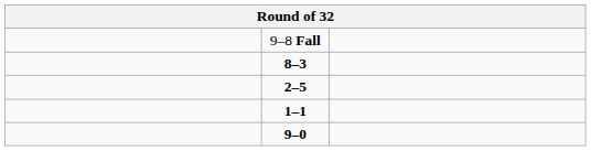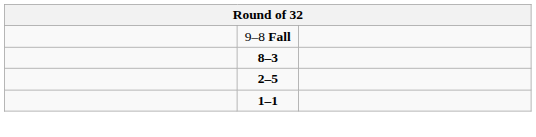- row: 9–0
